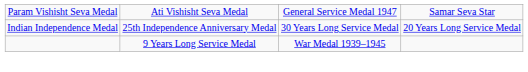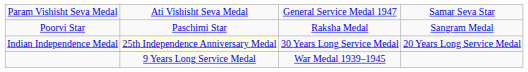+ row: Poorvi Star | Paschimi Star | Raksha Medal | Sangram Medal
Indian Independence Medal | column 2: no background -> lightyellow background
